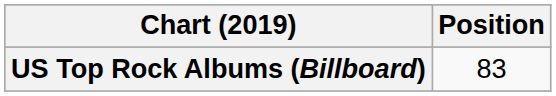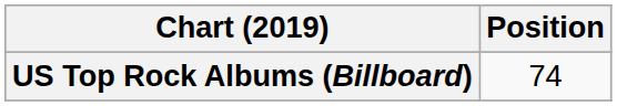US Top Rock Albums (Billboard) | Position: 83 -> 74
